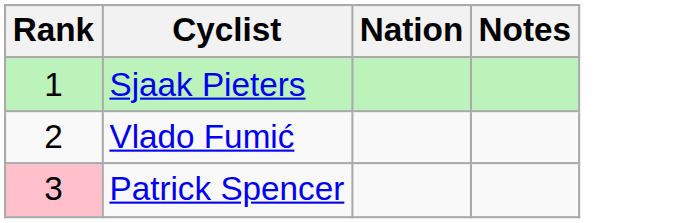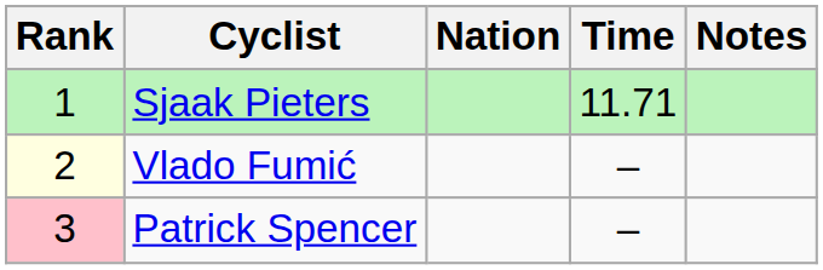+ column: Time | 11.71 | – | –
Vlado Fumić | Rank: no background -> lightyellow background
